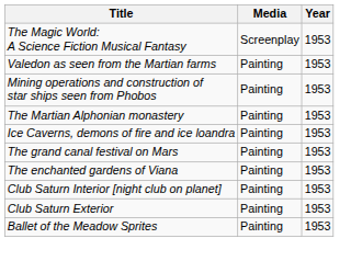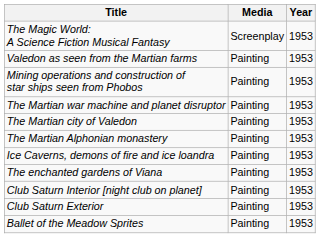+ row: The Martian war machine and planet disruptor | Painting | 1953
+ row: The Martian city of Valedon | Painting | 1953
- row: The grand canal festival on Mars | Painting | 1953
